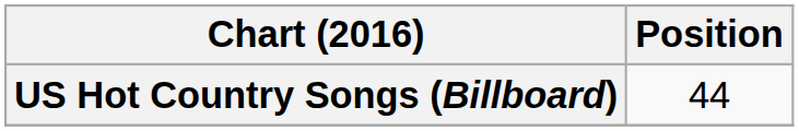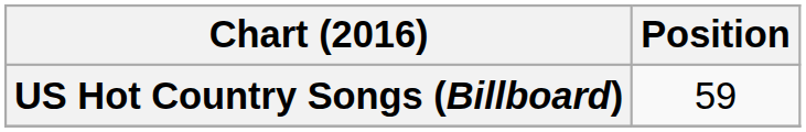US Hot Country Songs (Billboard) | Position: 44 -> 59
